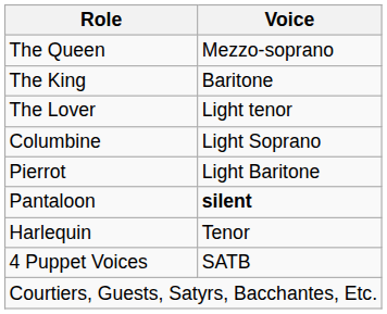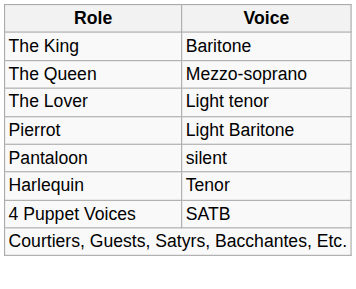rows swapped: The King <-> The Queen
- row: Columbine | Light Soprano
Pantaloon | Voice: bold -> normal
